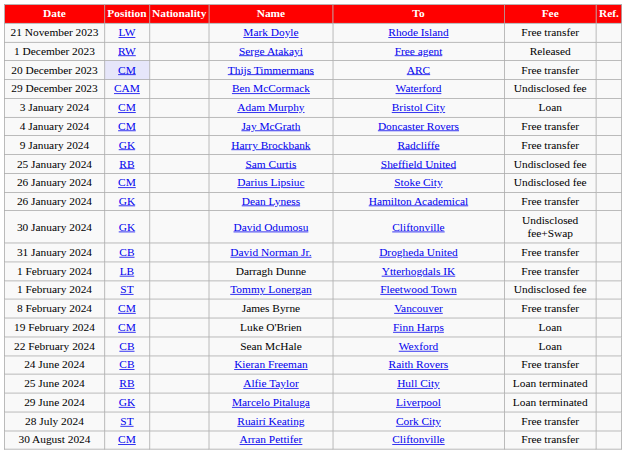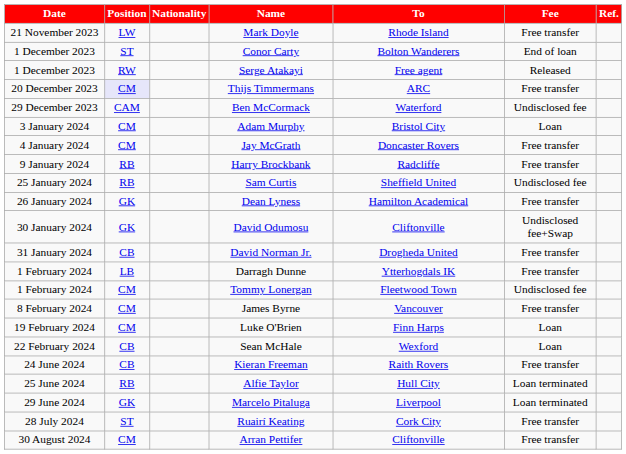+ row: 1 December 2023 | ST | Conor Carty | Bolton Wanderers | End of loan
Harry Brockbank | Position: GK -> RB
- row: 26 January 2024 | CM | Darius Lipsiuc | Stoke City | Undisclosed fee
Tommy Lonergan | Position: ST -> CM
